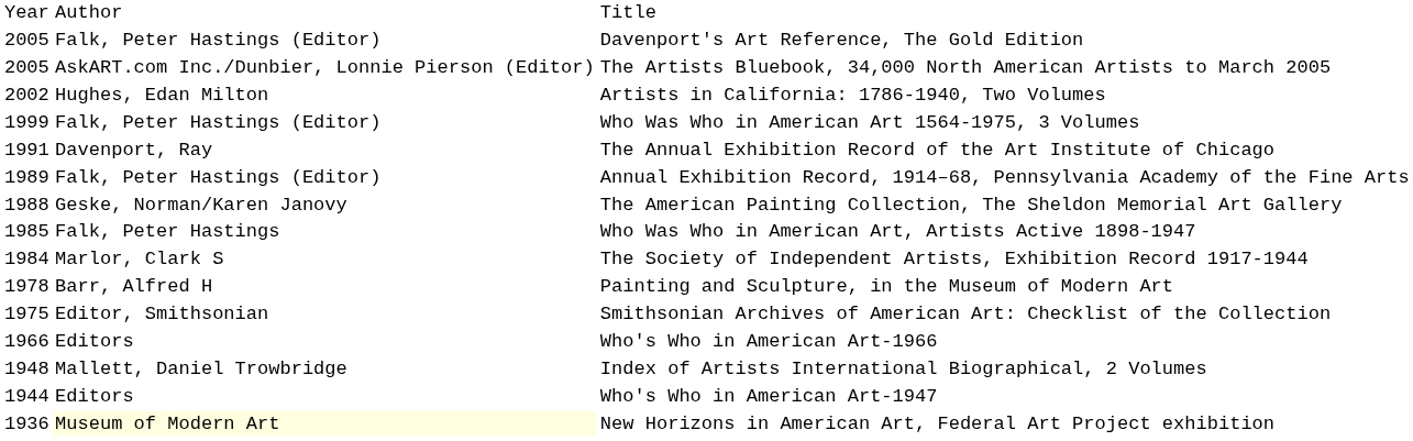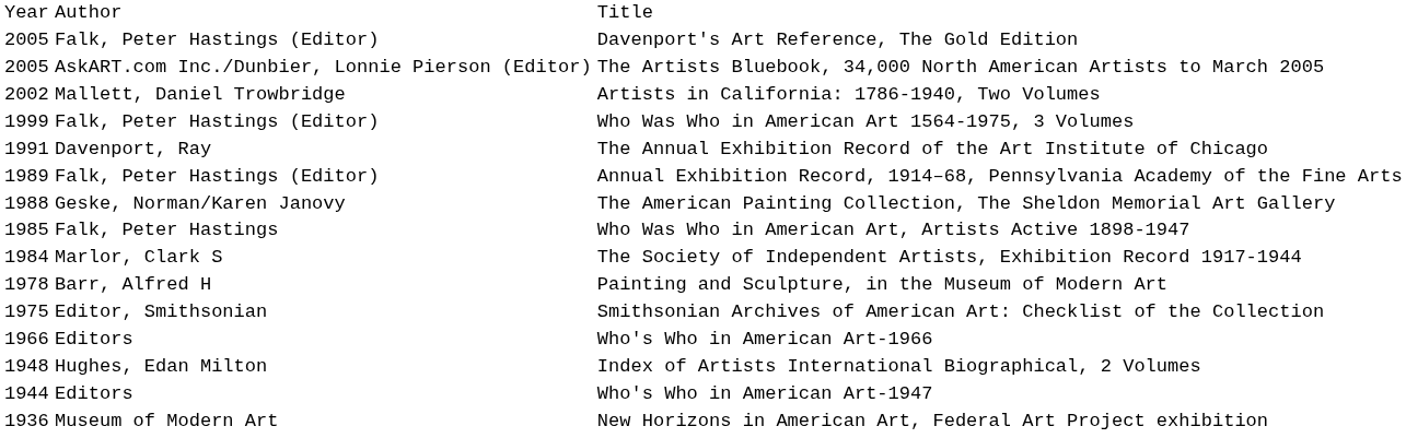Artists in California: 1786-1940, Two Volumes | column 2: Hughes, Edan Milton -> Mallett, Daniel Trowbridge
Index of Artists International Biographical, 2 Volumes | column 2: Mallett, Daniel Trowbridge -> Hughes, Edan Milton
New Horizons in American Art, Federal Art Project exhibition | column 2: lightyellow background -> no background
